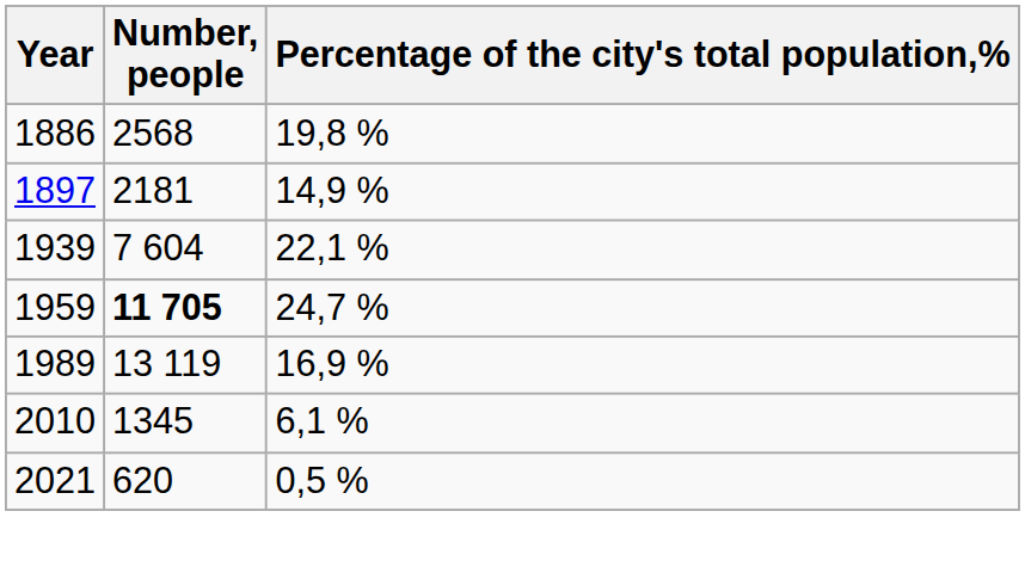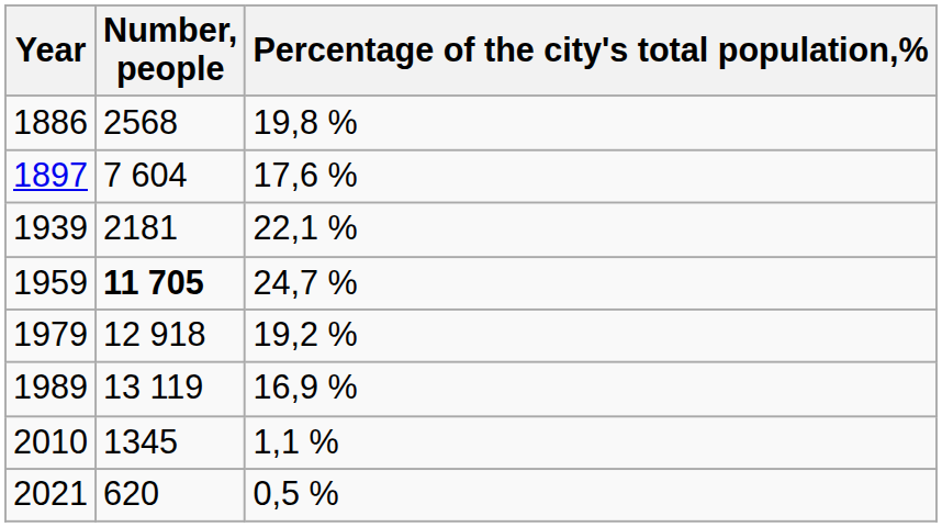1897 | Number, people: 2181 -> 7 604
1897 | Percentage of the city's total population,%: 14,9 % -> 17,6 %
1939 | Number, people: 7 604 -> 2181
+ row: 1979 | 12 918 | 19,2 %
2010 | Percentage of the city's total population,%: 6,1 % -> 1,1 %
